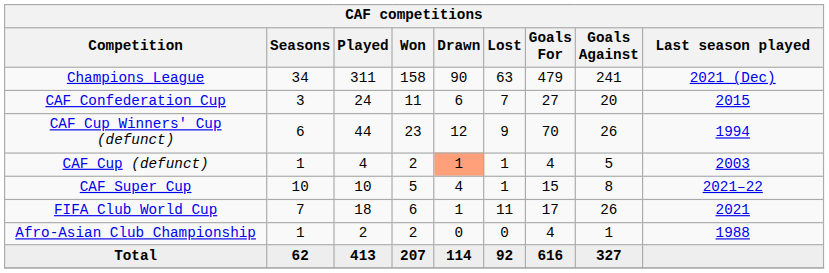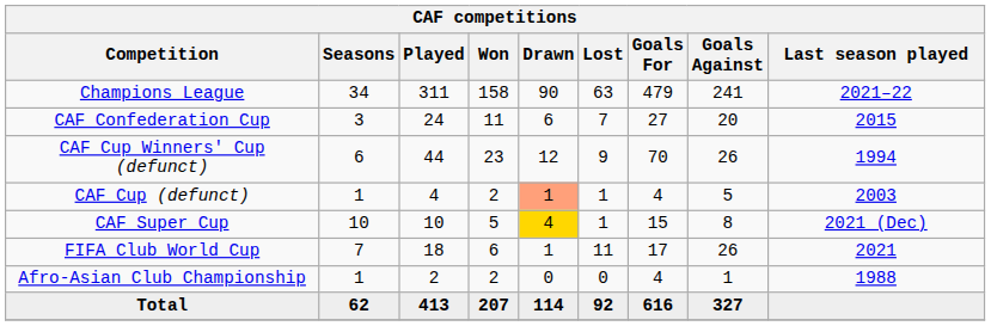Champions League | Last season played: 2021 (Dec) -> 2021–22
CAF Super Cup | Drawn: no background -> gold background
CAF Super Cup | Last season played: 2021–22 -> 2021 (Dec)
